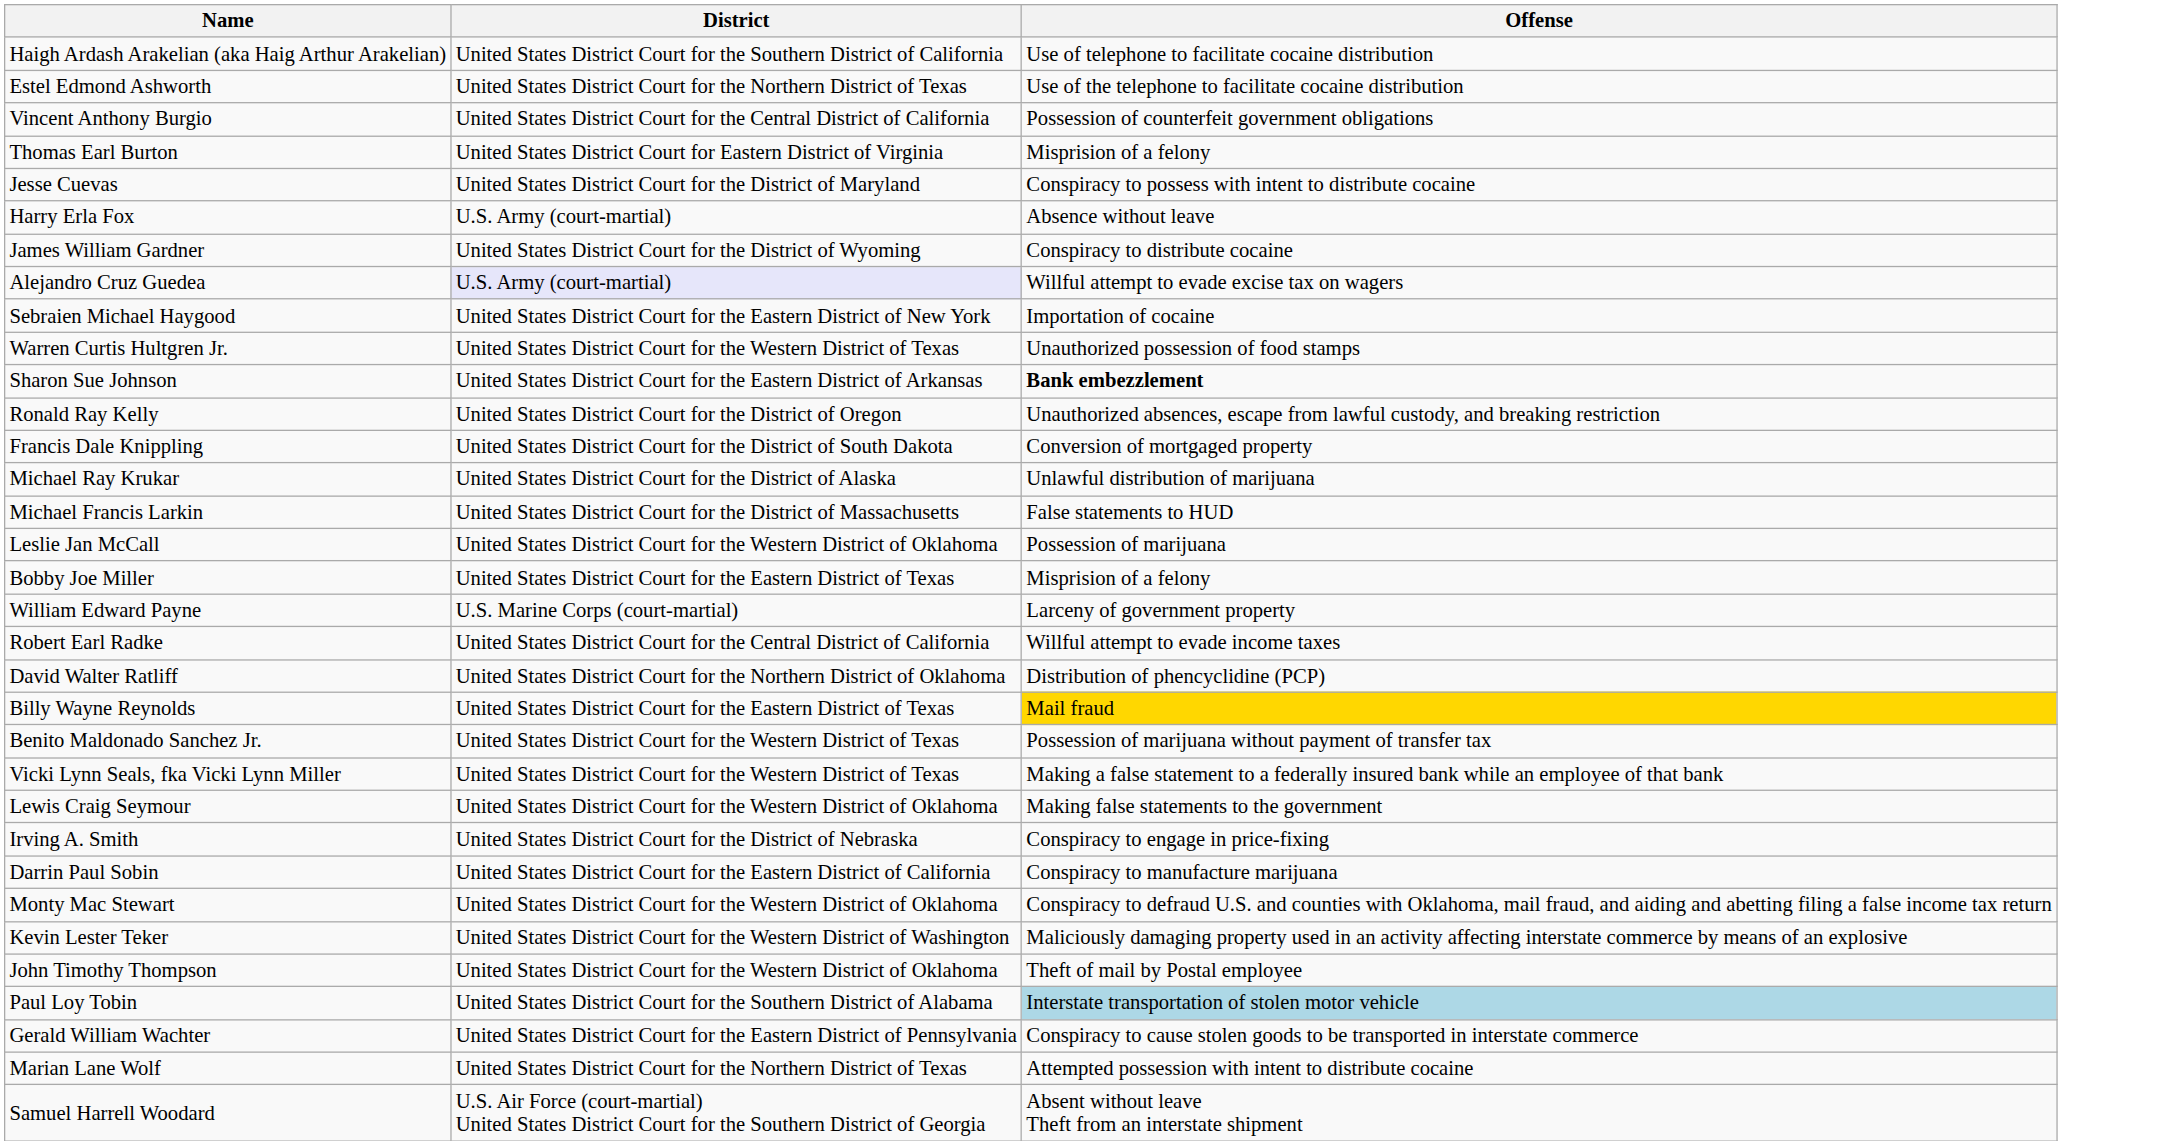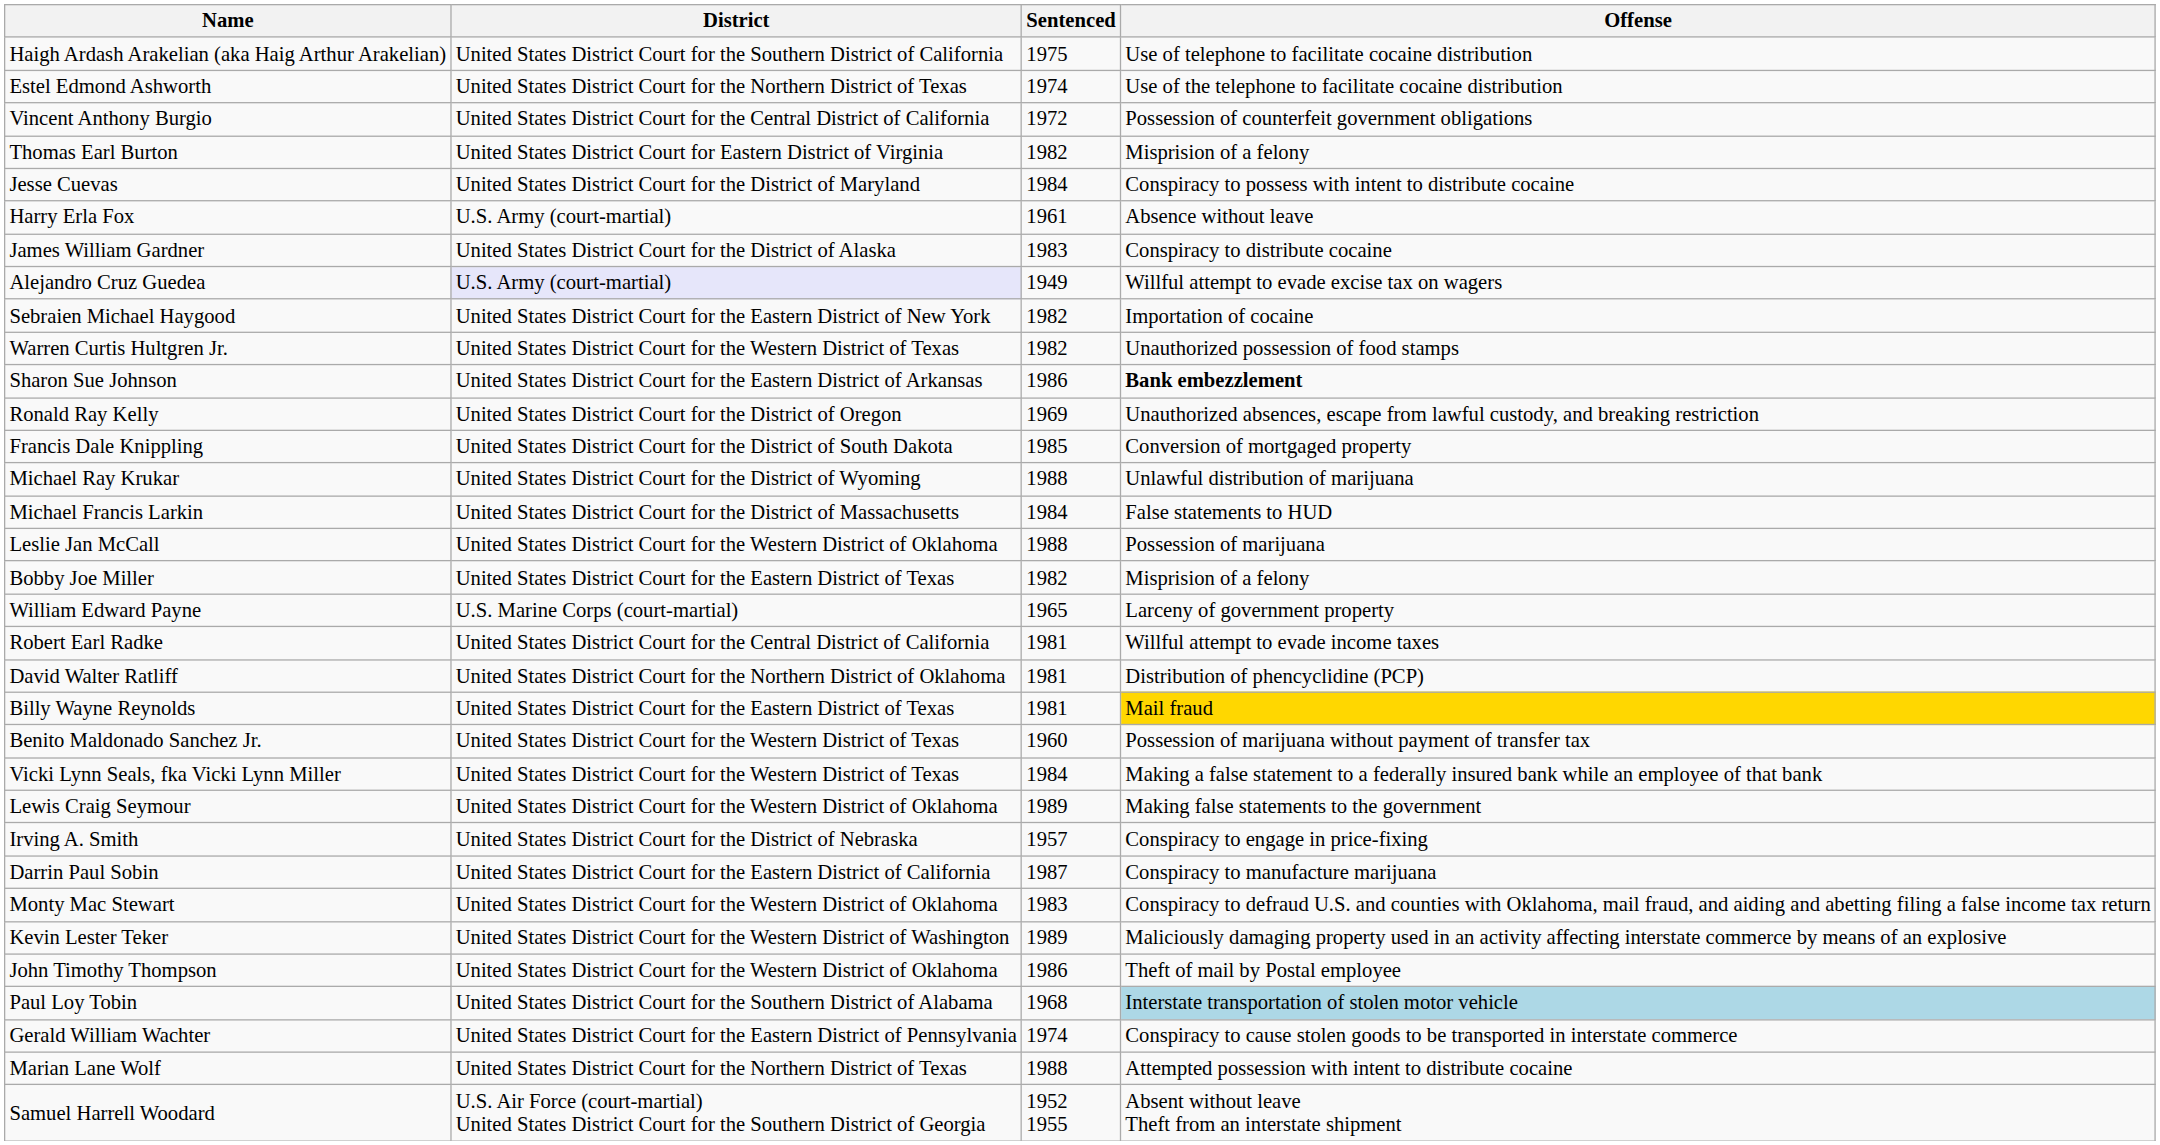+ column: Sentenced | 1975 | 1974 | 1972 | 1982 | 1984 | 1961 | 1983 | 1949 | 1982 | 1982 | 1986 | 1969 | 1985 | 1988 | 1984 | 1988 | 1982 | 1965 | 1981 | 1981 | 1981 | 1960 | 1984 | 1989 | 1957 | 1987 | 1983 | 1989 | 1986 | 1968 | 1974 | 1988 | 1952 1955
James William Gardner | District: United States District Court for the District of Wyoming -> United States District Court for the District of Alaska
Michael Ray Krukar | District: United States District Court for the District of Alaska -> United States District Court for the District of Wyoming
